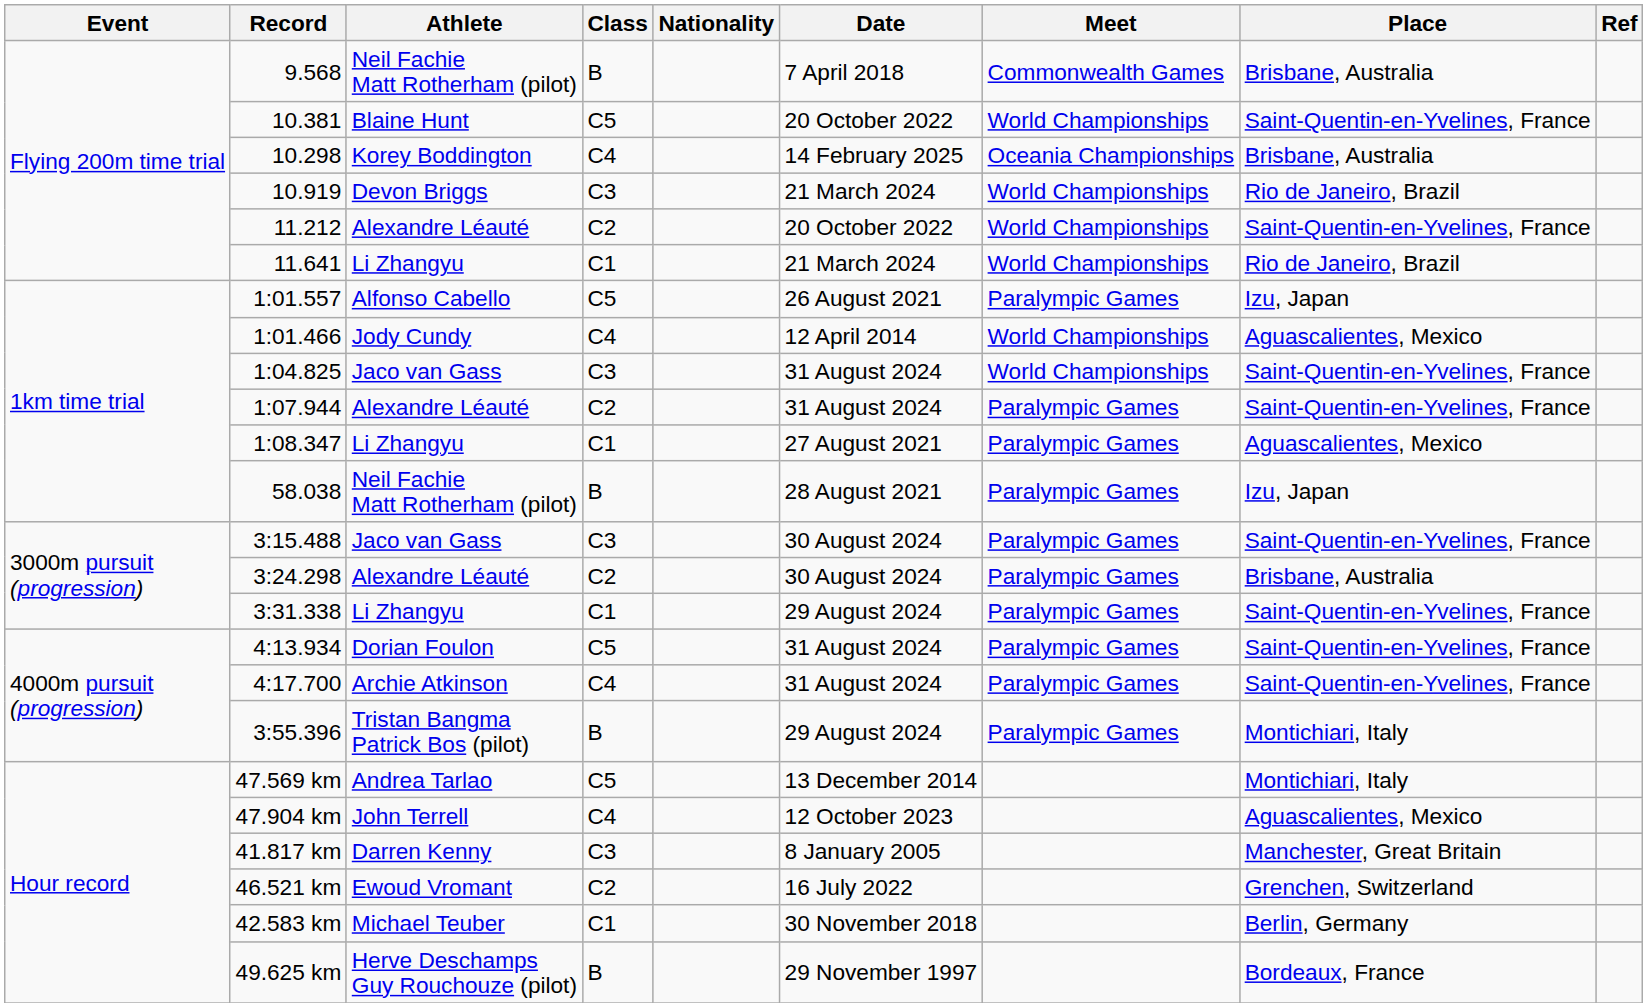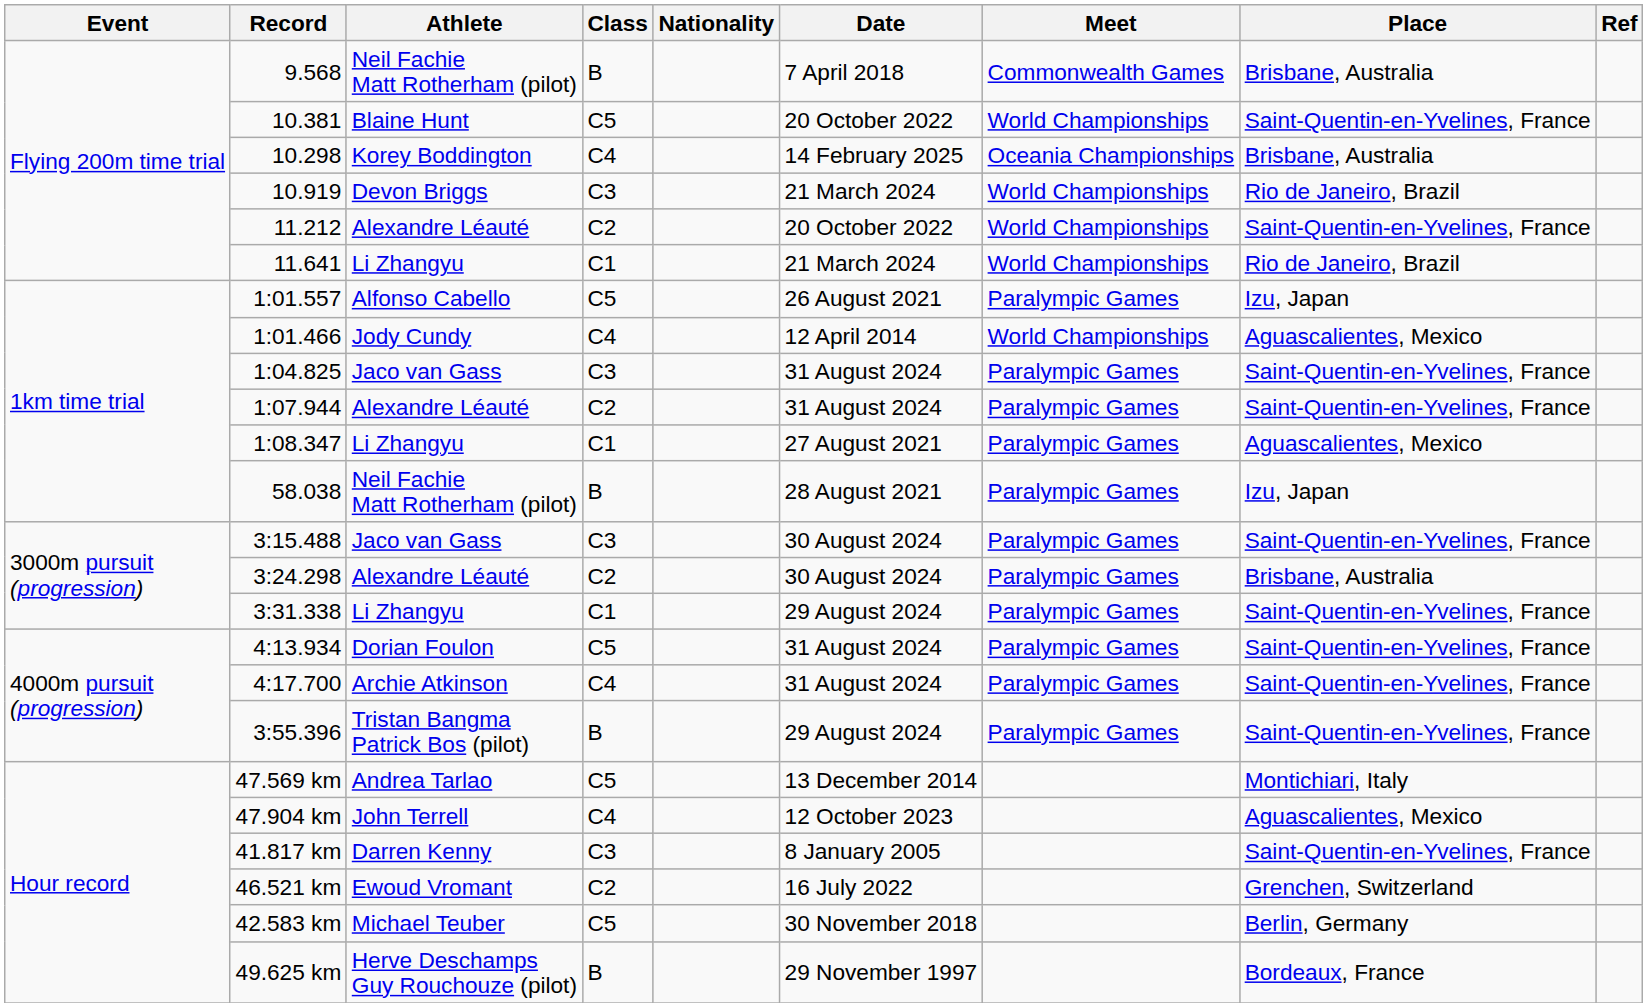1:04.825 | Meet: World Championships -> Paralympic Games
3:55.396 | Place: Montichiari, Italy -> Saint-Quentin-en-Yvelines, France
41.817 km | Place: Manchester, Great Britain -> Saint-Quentin-en-Yvelines, France
42.583 km | Class: C1 -> C5
